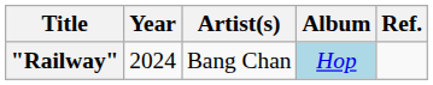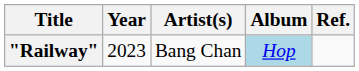"Railway" | Year: 2024 -> 2023
